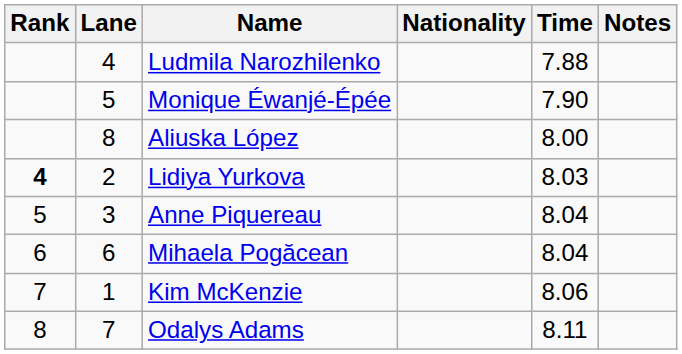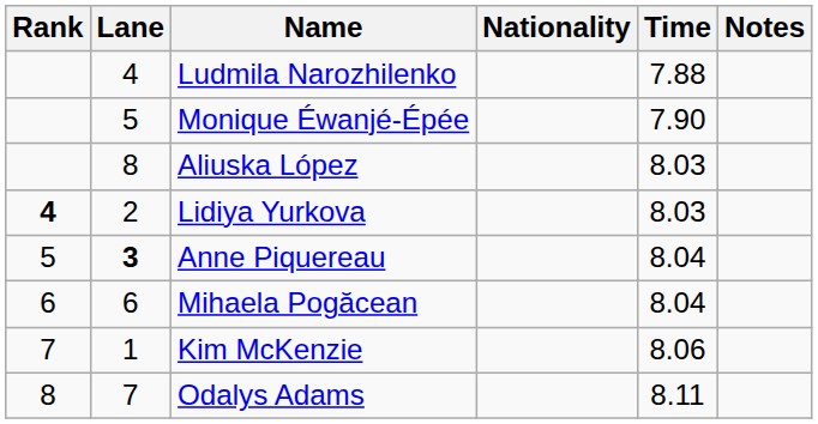Aliuska López | Time: 8.00 -> 8.03
Anne Piquereau | Lane: normal -> bold
